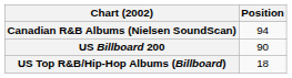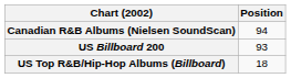US Billboard 200 | Position: 90 -> 93
